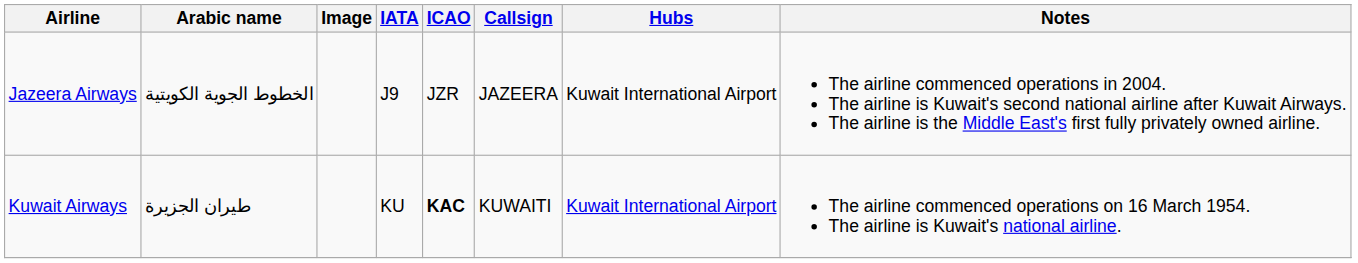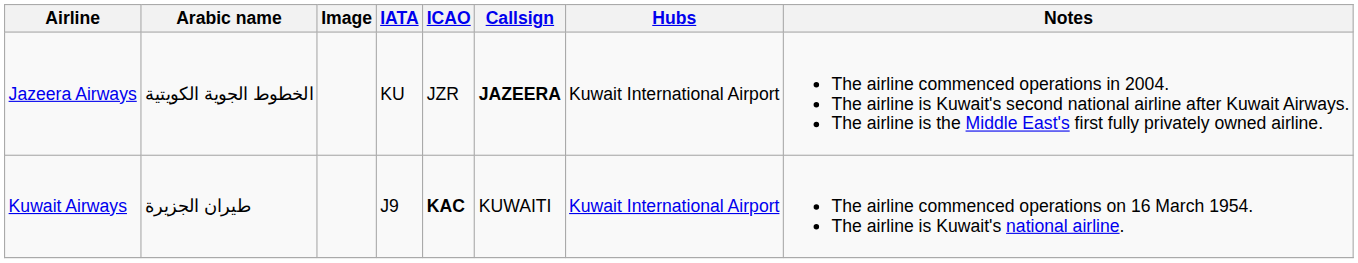Jazeera Airways | IATA: J9 -> KU
Jazeera Airways | Callsign: normal -> bold
Kuwait Airways | IATA: KU -> J9
